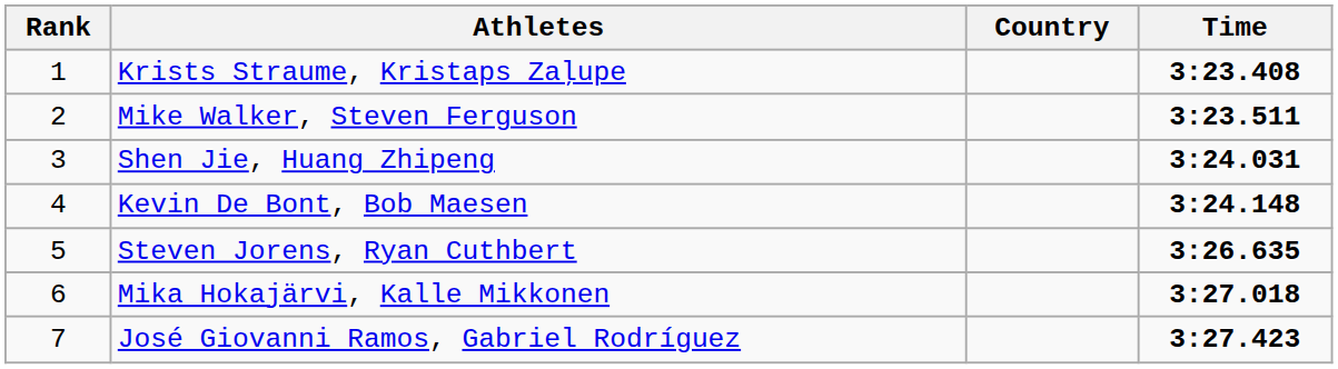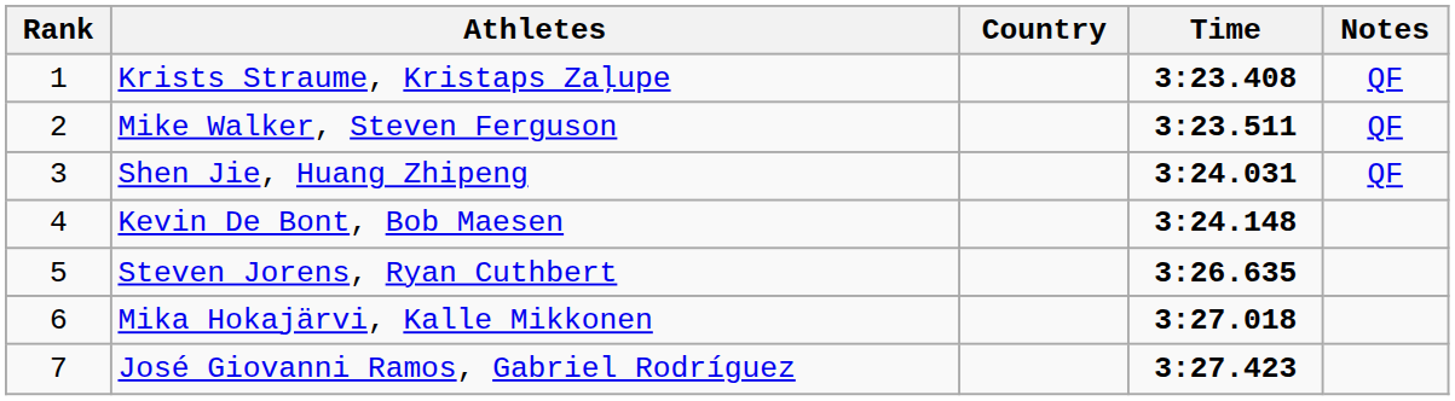+ column: Notes | QF | QF | QF
